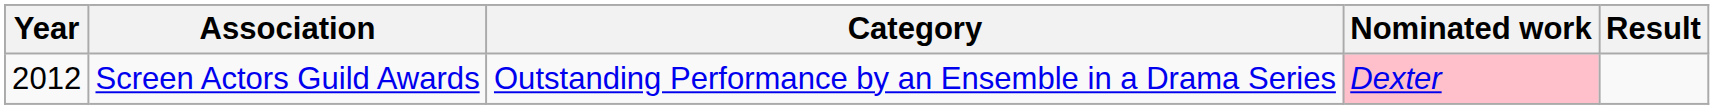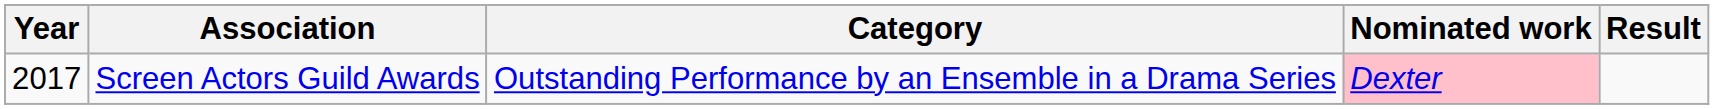Screen Actors Guild Awards | Year: 2012 -> 2017
